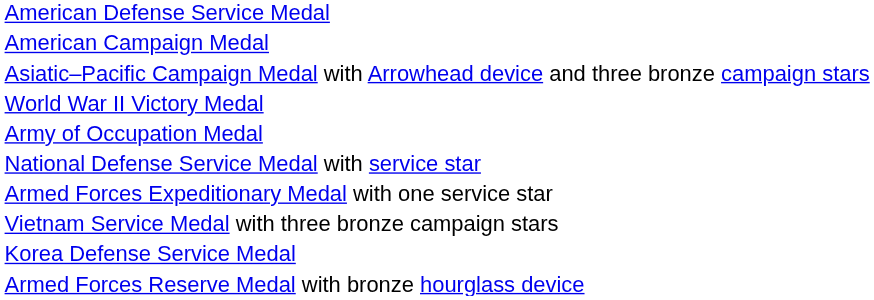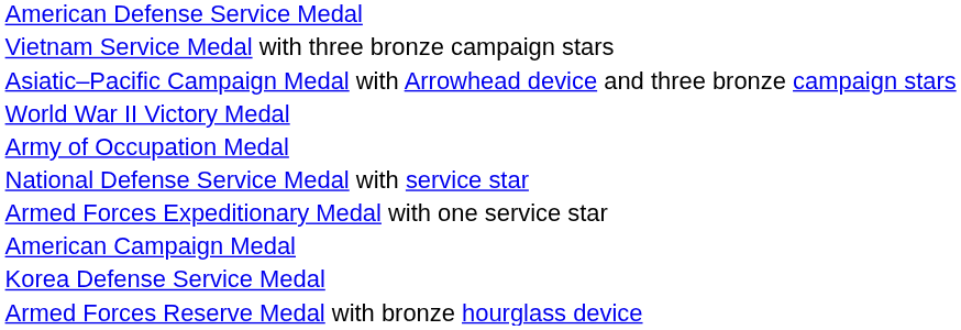rows swapped: American Campaign Medal <-> Vietnam Service Medal with three bronze campaign stars
